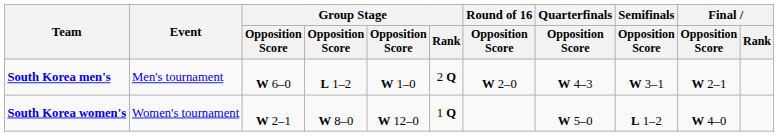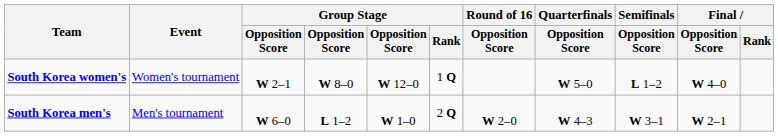rows swapped: South Korea men's <-> South Korea women's
